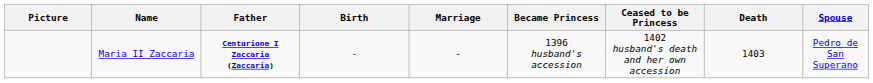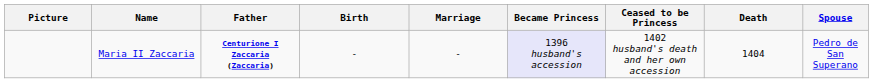Maria II Zaccaria | Became Princess: no background -> lavender background
Maria II Zaccaria | Death: 1403 -> 1404
